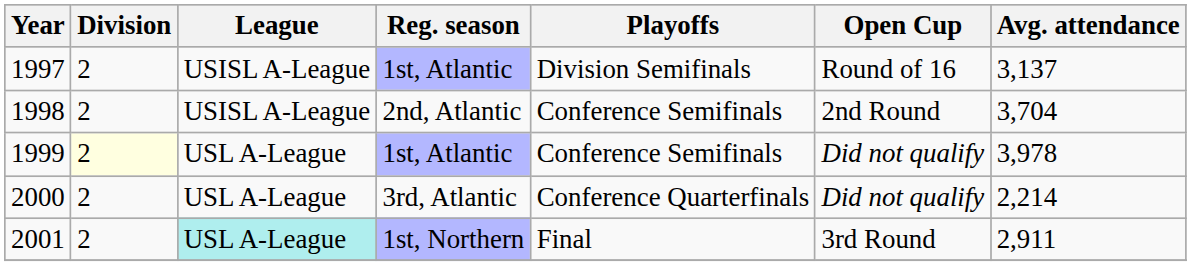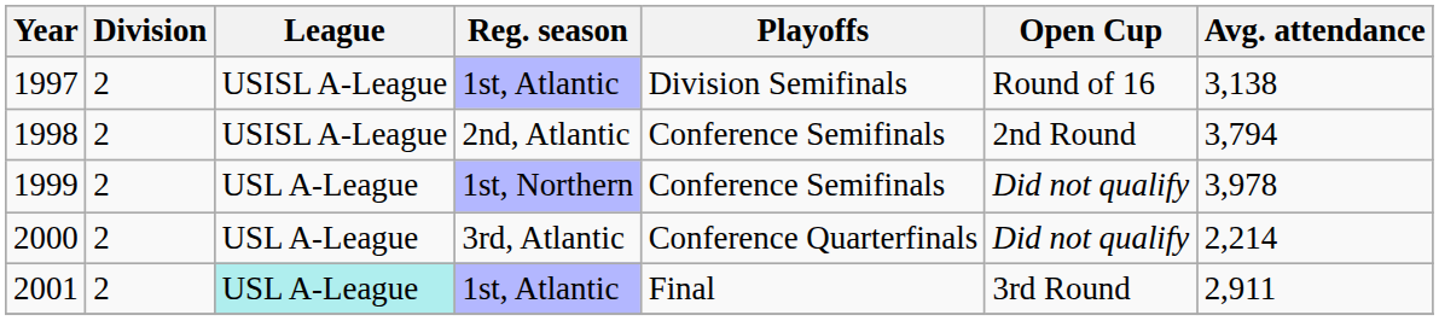1997 | Avg. attendance: 3,137 -> 3,138
1998 | Avg. attendance: 3,704 -> 3,794
1999 | Division: lightyellow background -> no background
1999 | Reg. season: 1st, Atlantic -> 1st, Northern
2001 | Reg. season: 1st, Northern -> 1st, Atlantic
